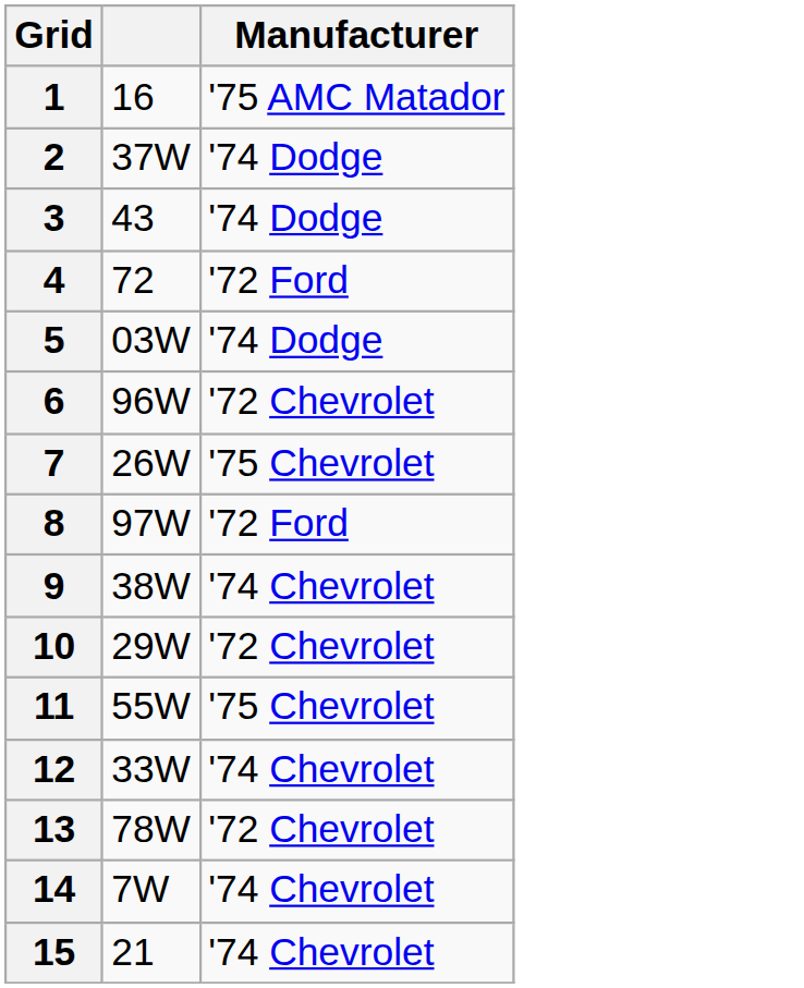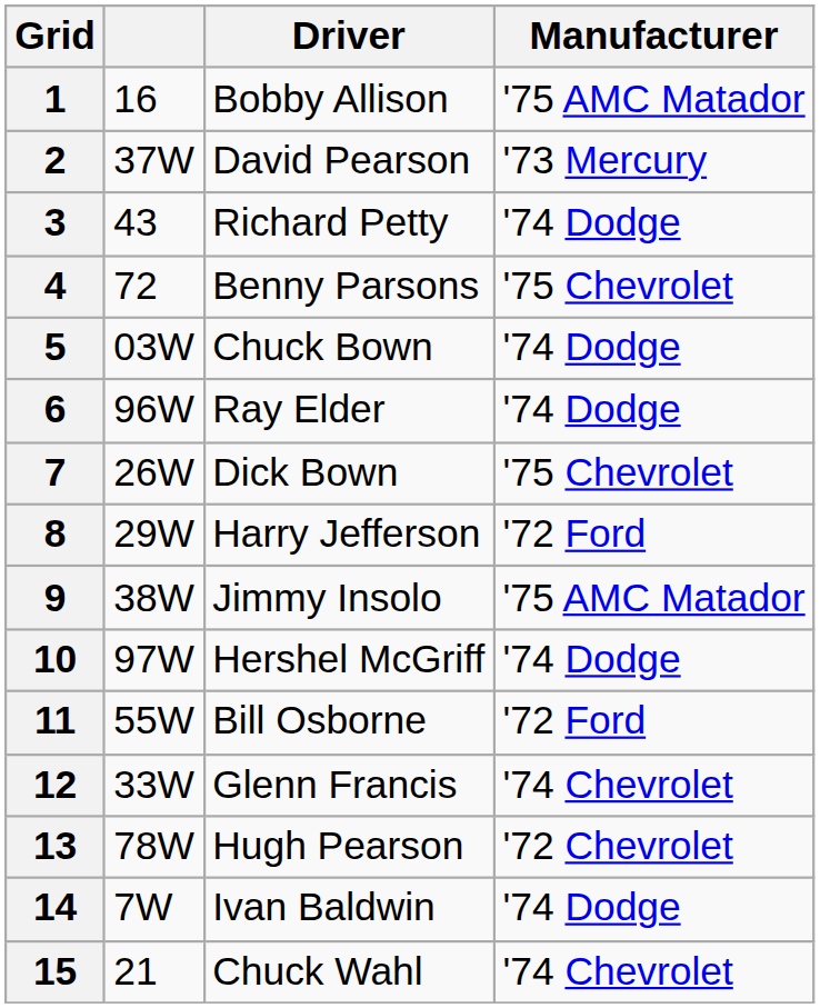+ column: Driver | Bobby Allison | David Pearson | Richard Petty | Benny Parsons | Chuck Bown | Ray Elder | Dick Bown | Harry Jefferson | Jimmy Insolo | Hershel McGriff | Bill Osborne | Glenn Francis | Hugh Pearson | Ivan Baldwin | Chuck Wahl
2 | Manufacturer: '74 Dodge -> '73 Mercury
4 | Manufacturer: '72 Ford -> '75 Chevrolet
6 | Manufacturer: '72 Chevrolet -> '74 Dodge
8 | column 2: 97W -> 29W
9 | Manufacturer: '74 Chevrolet -> '75 AMC Matador
10 | column 2: 29W -> 97W
10 | Manufacturer: '72 Chevrolet -> '74 Dodge
11 | Manufacturer: '75 Chevrolet -> '72 Ford
14 | Manufacturer: '74 Chevrolet -> '74 Dodge
